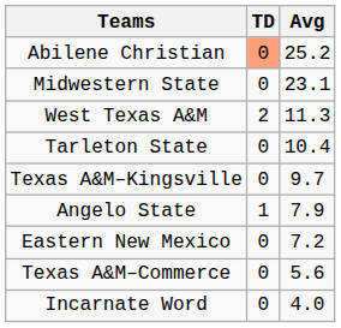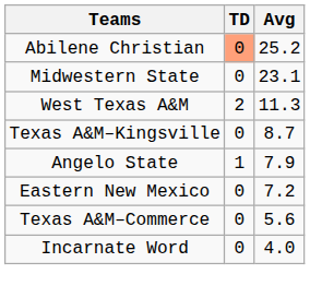- row: Tarleton State | 0 | 10.4
Texas A&M–Kingsville | Avg: 9.7 -> 8.7
